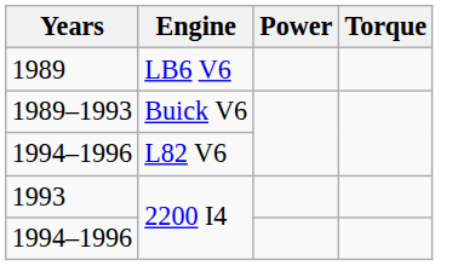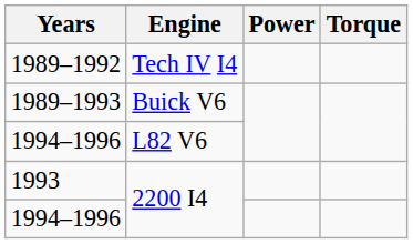+ row: 1989–1992 | Tech IV I4
- row: 1989 | LB6 V6
